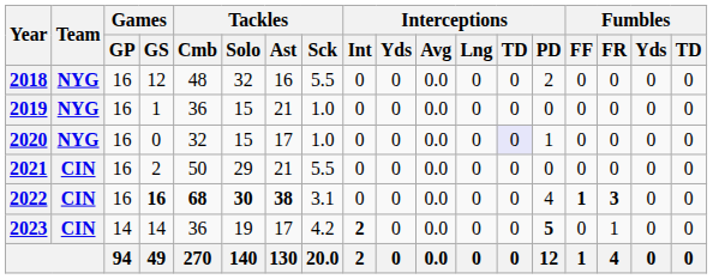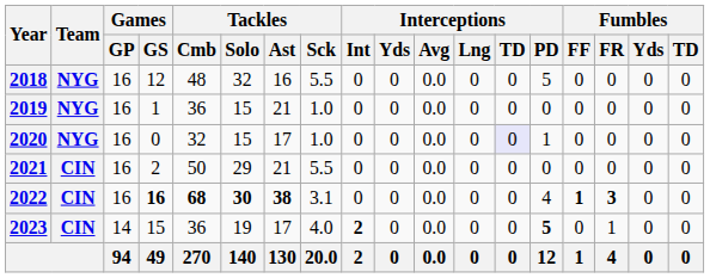2018 | Interceptions / PD: 2 -> 5
2023 | Games / GS: 14 -> 15
2023 | Tackles / Sck: 4.2 -> 4.0
